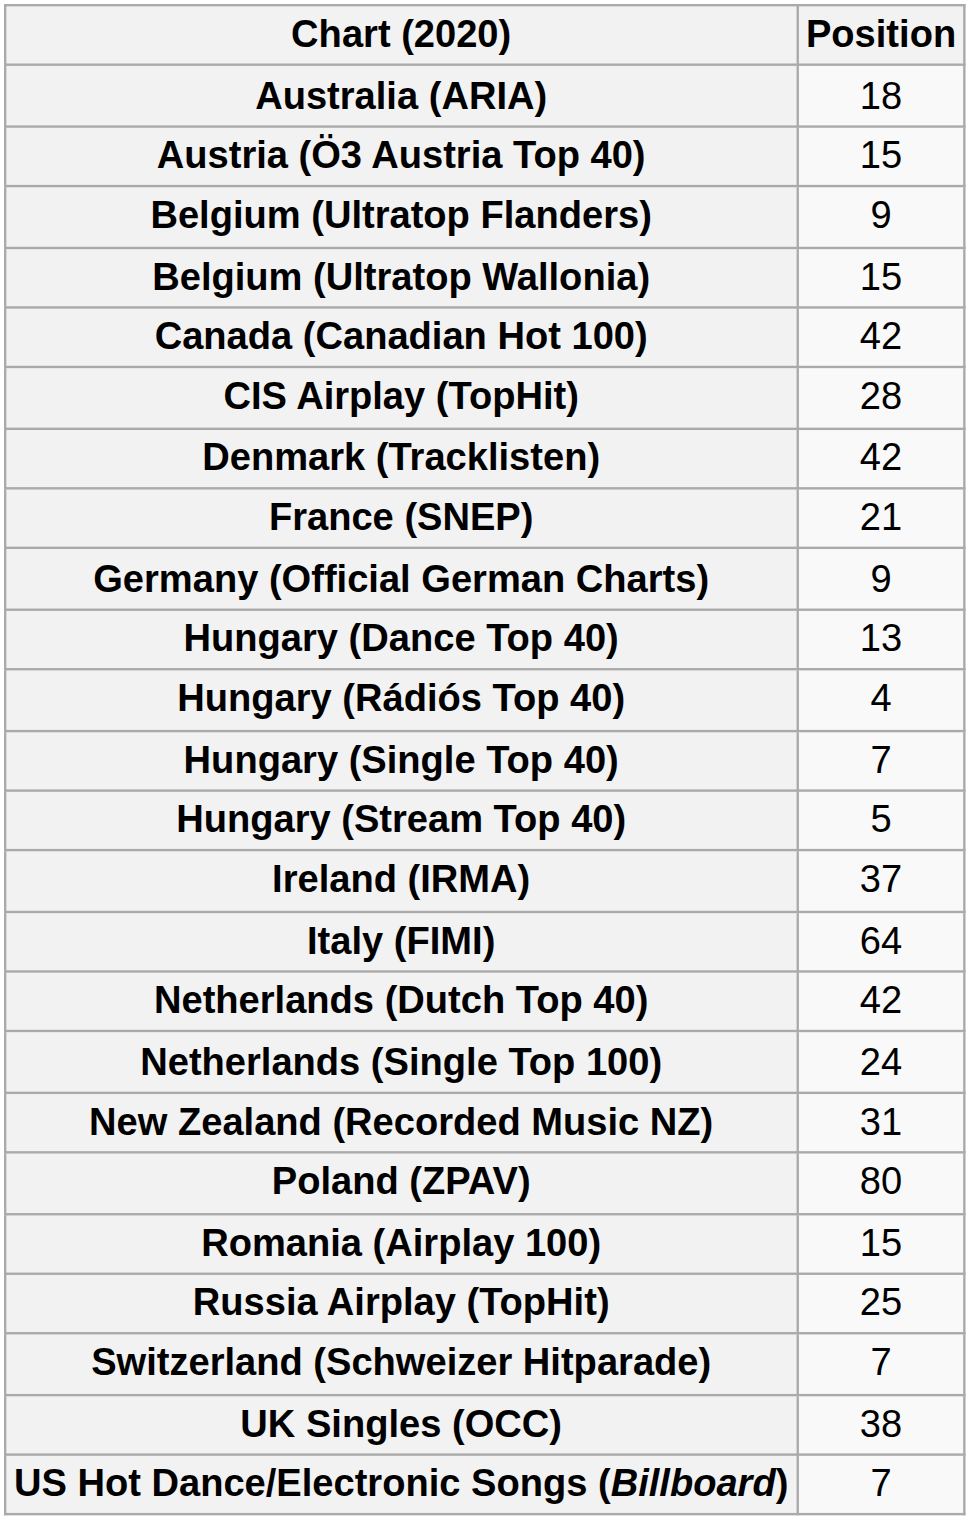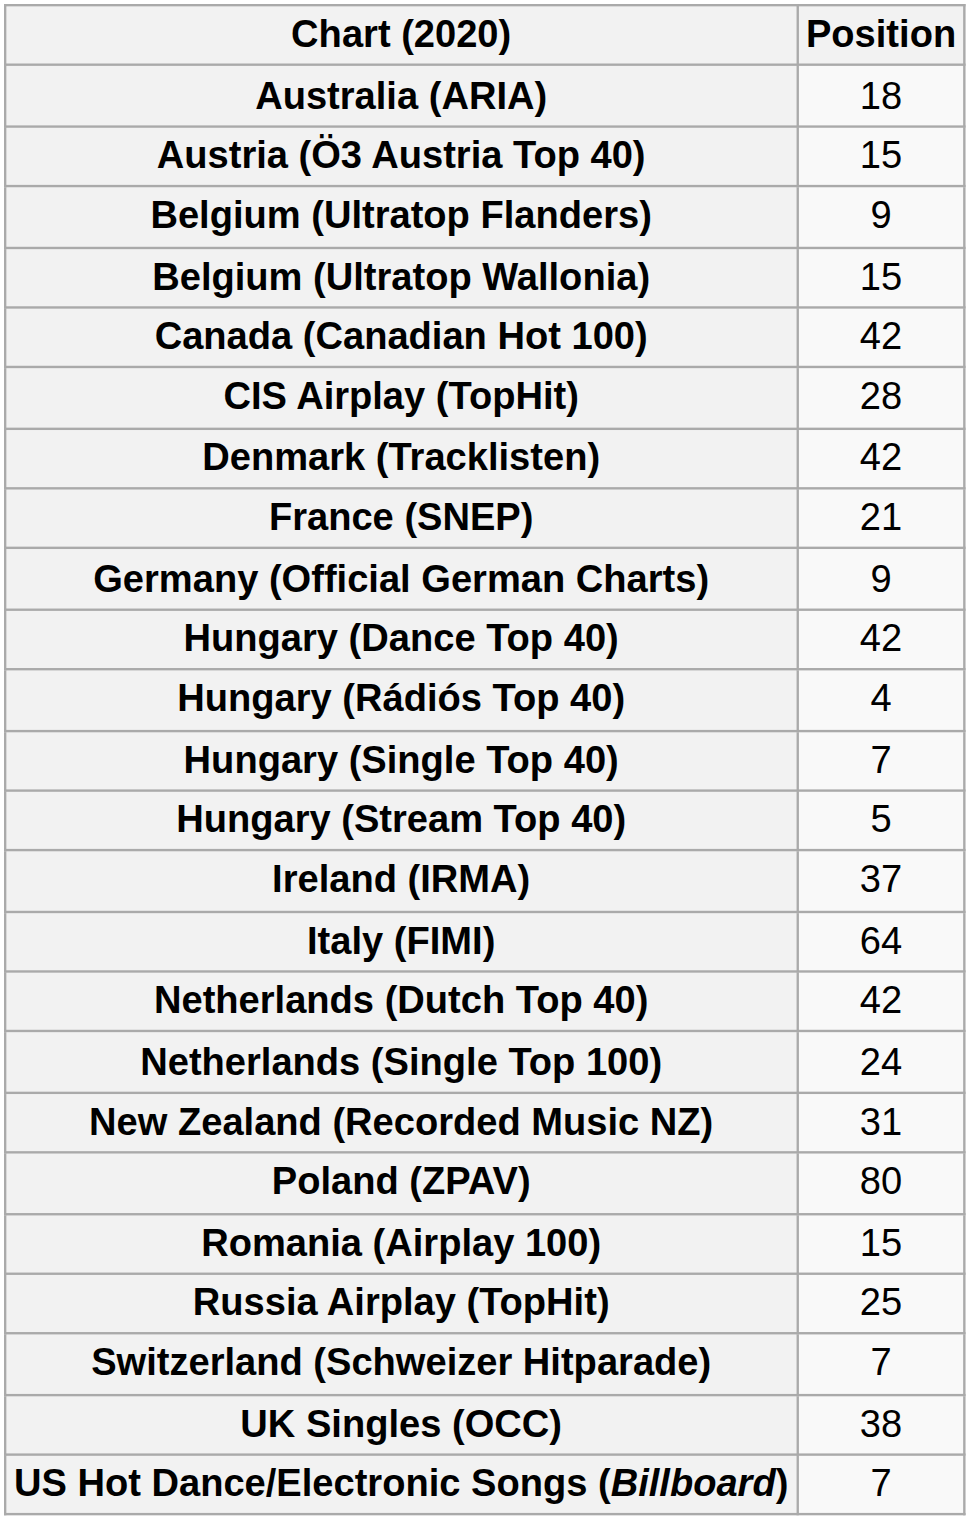Hungary (Dance Top 40) | Position: 13 -> 42
